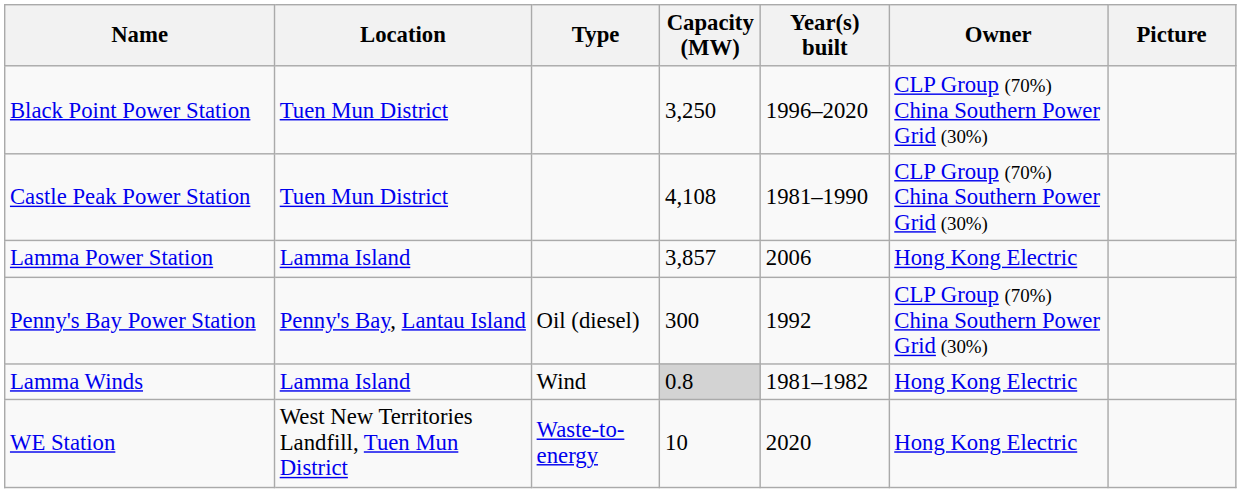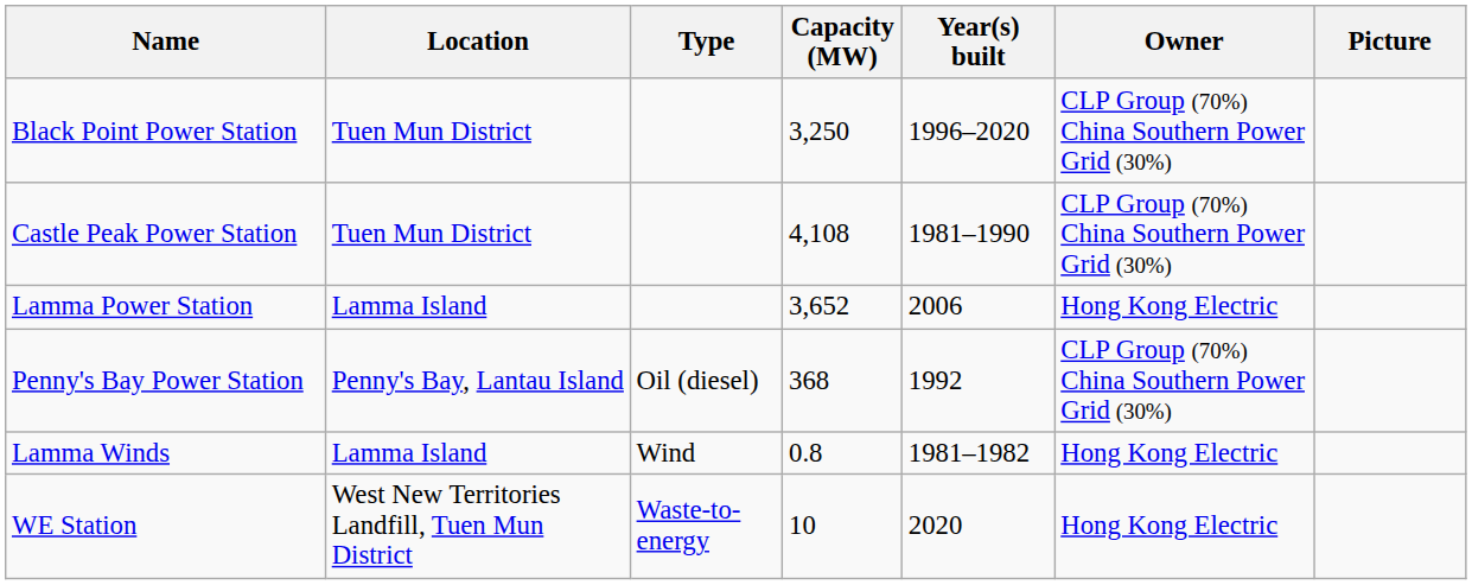Lamma Power Station | Capacity (MW): 3,857 -> 3,652
Penny's Bay Power Station | Capacity (MW): 300 -> 368
Lamma Winds | Capacity (MW): lightgrey background -> no background
